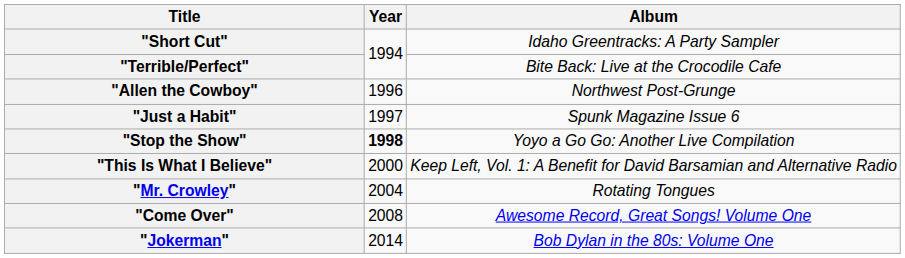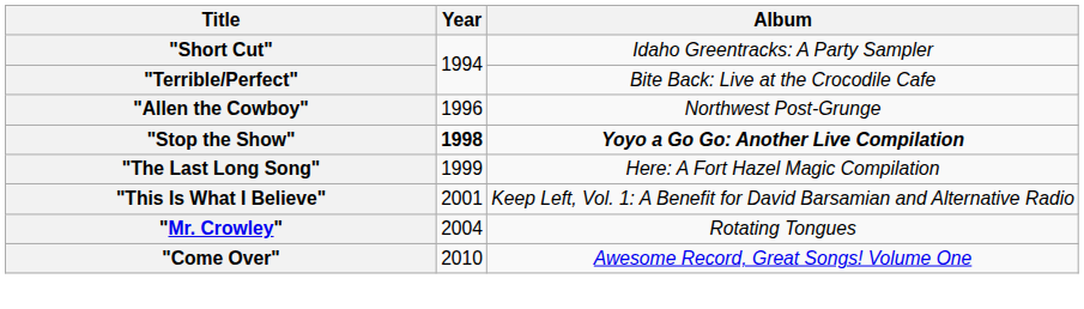- row: "Just a Habit" | 1997 | Spunk Magazine Issue 6
"Stop the Show" | Album: normal -> bold
+ row: "The Last Long Song" | 1999 | Here: A Fort Hazel Magic Compilation
"This Is What I Believe" | Year: 2000 -> 2001
"Come Over" | Year: 2008 -> 2010
- row: "Jokerman" | 2014 | Bob Dylan in the 80s: Volume One
